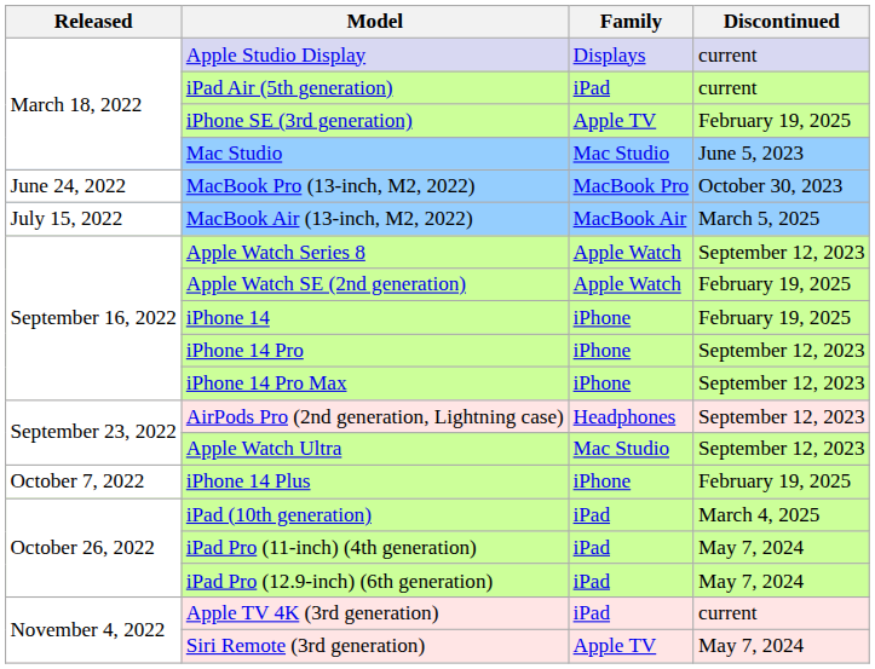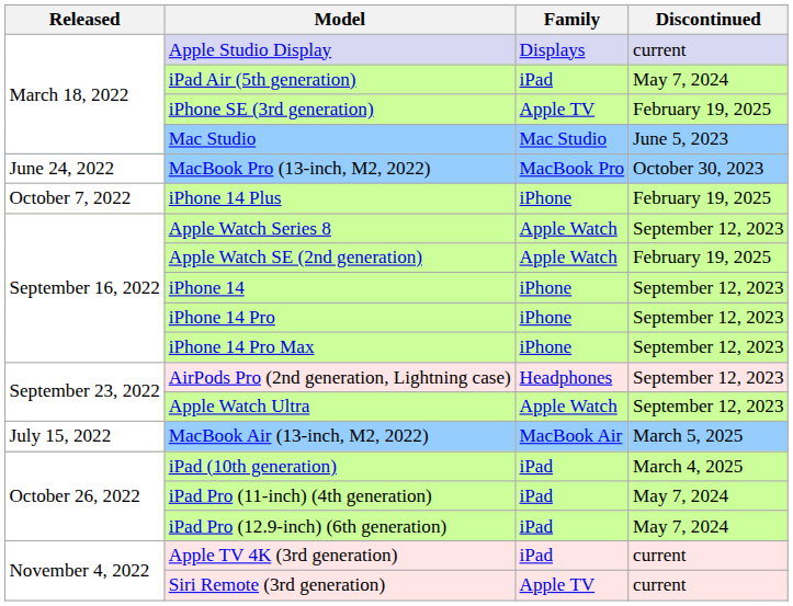iPad Air (5th generation) | Discontinued: current -> May 7, 2024
rows swapped: MacBook Air (13-inch, M2, 2022) <-> iPhone 14 Plus
iPhone 14 | Discontinued: February 19, 2025 -> September 12, 2023
Apple Watch Ultra | Family: Mac Studio -> Apple Watch
Siri Remote (3rd generation) | Discontinued: May 7, 2024 -> current
